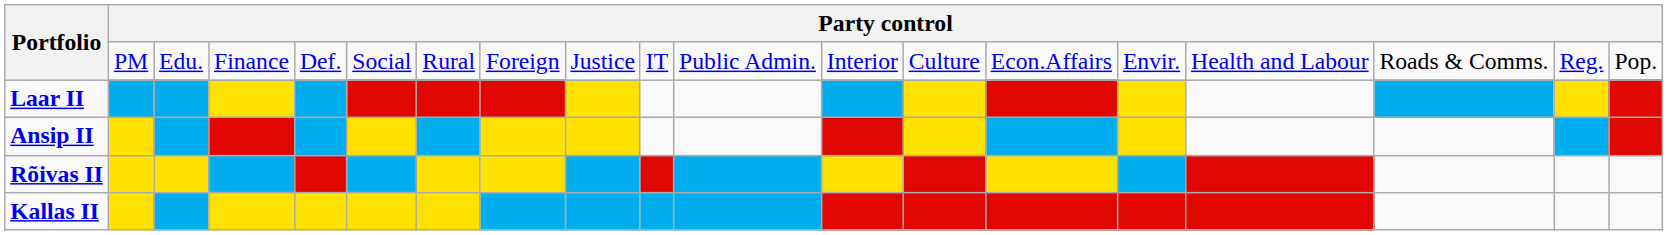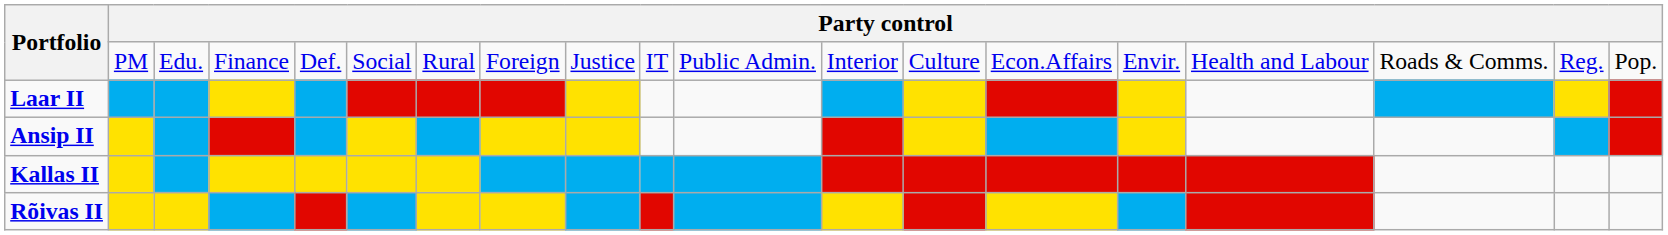rows swapped: Rõivas II <-> Kallas II
